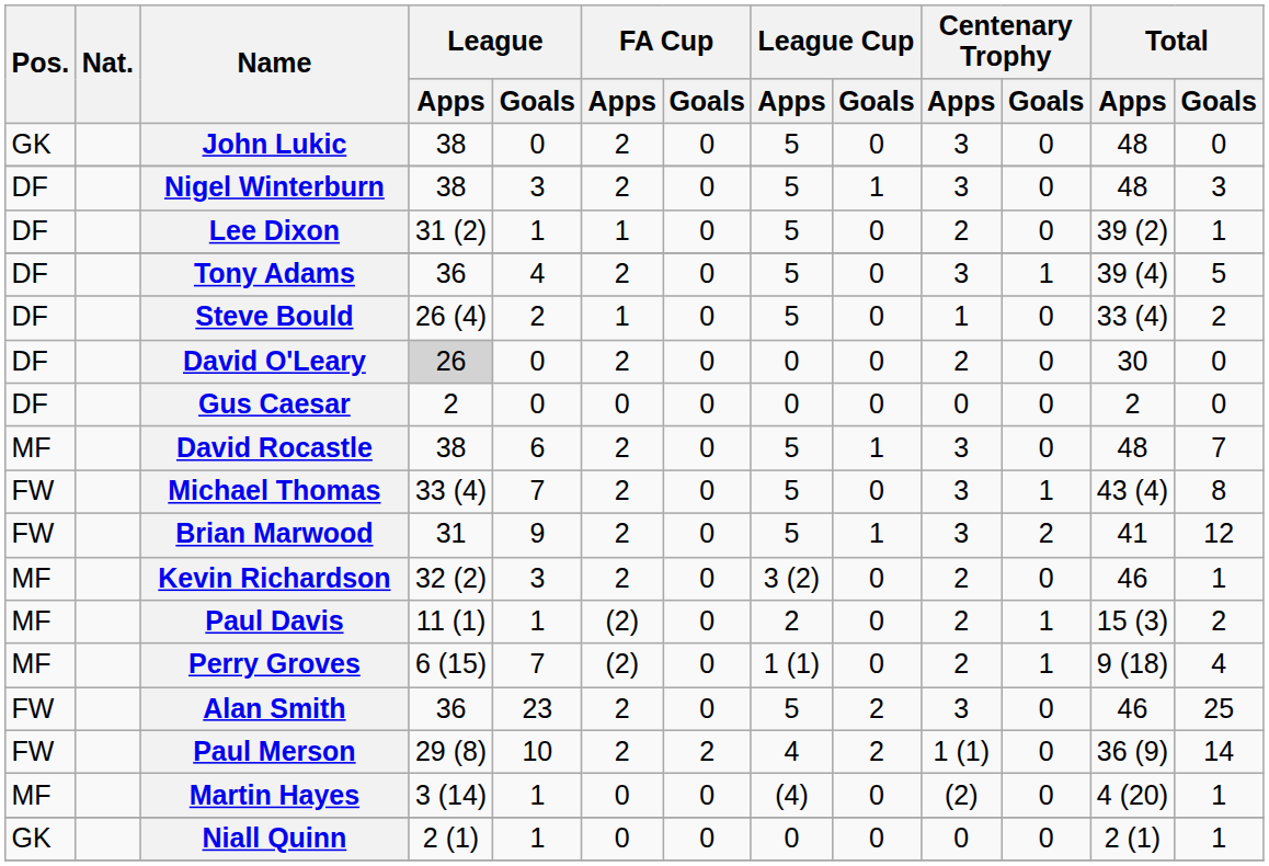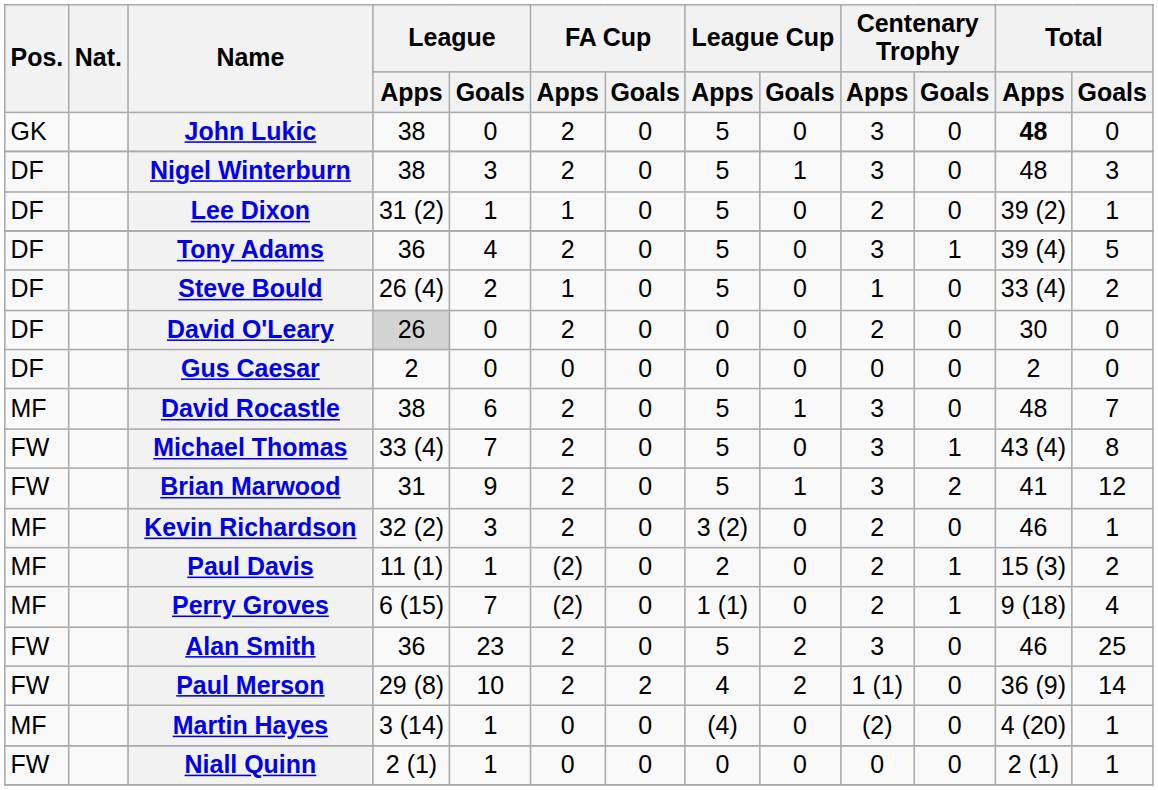John Lukic | Total / Apps: normal -> bold
Niall Quinn | Pos.: GK -> FW
